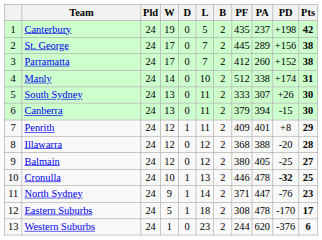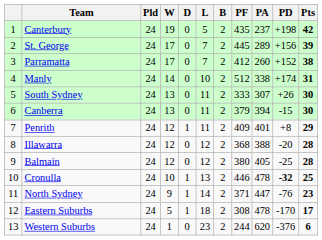St. George | Pts: 38 -> 39
Balmain | Pts: 27 -> 28
